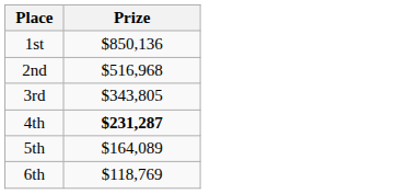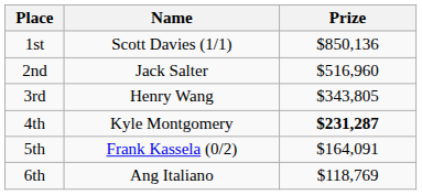+ column: Name | Scott Davies (1/1) | Jack Salter | Henry Wang | Kyle Montgomery | Frank Kassela (0/2) | Ang Italiano
2nd | Prize: $516,968 -> $516,960
5th | Prize: $164,089 -> $164,091
